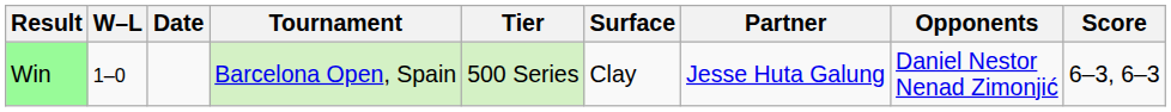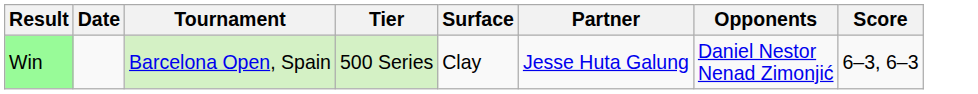- column: W–L | 1–0
